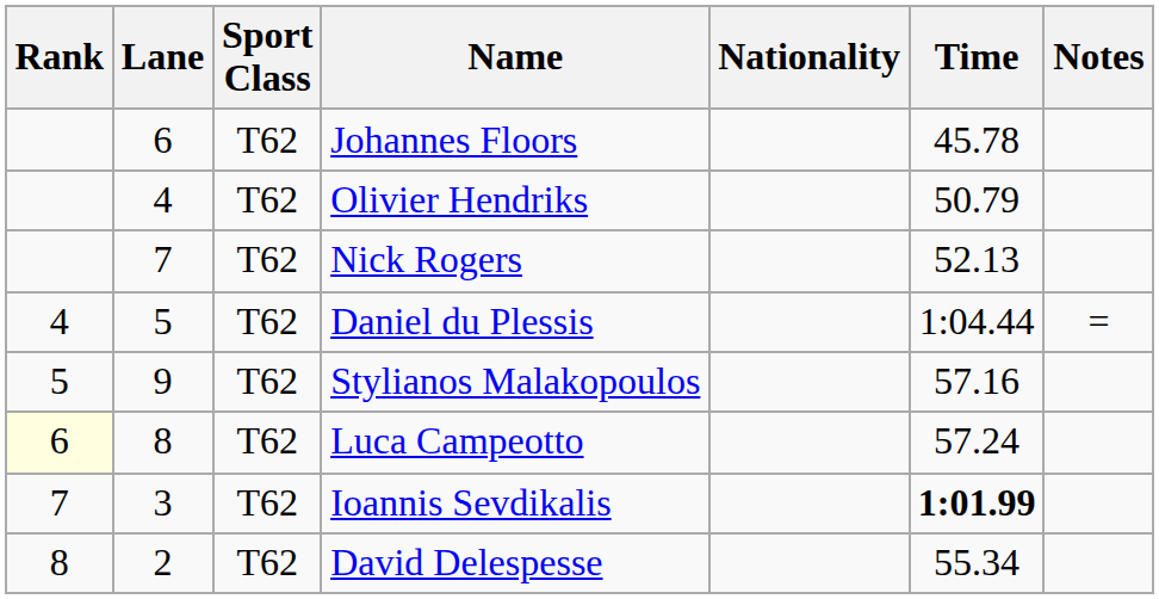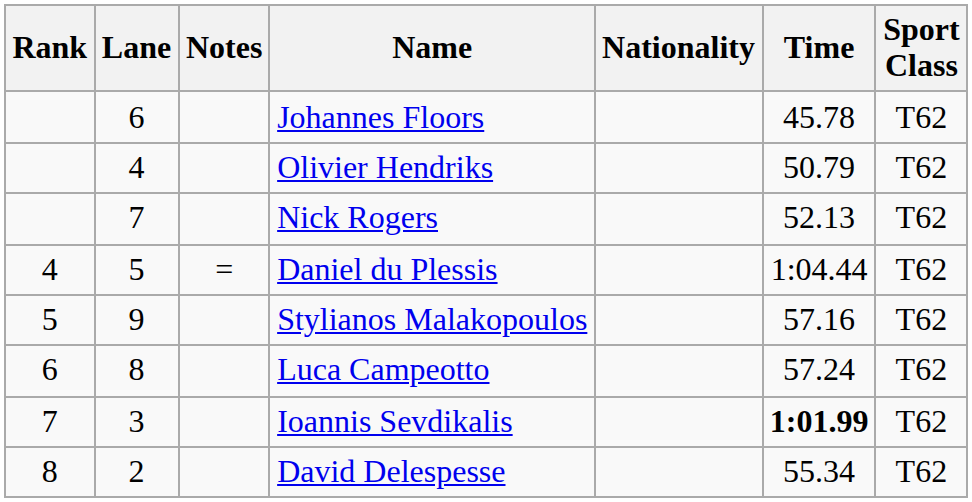columns swapped: Sport Class <-> Notes
Luca Campeotto | Rank: lightyellow background -> no background
